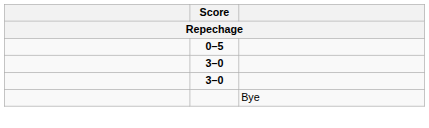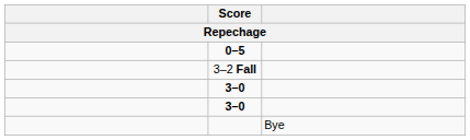+ row: 3–2 Fall
